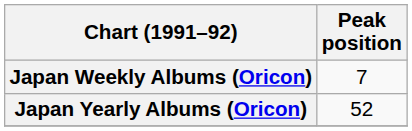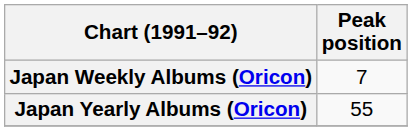Japan Yearly Albums (Oricon) | Peak position: 52 -> 55
